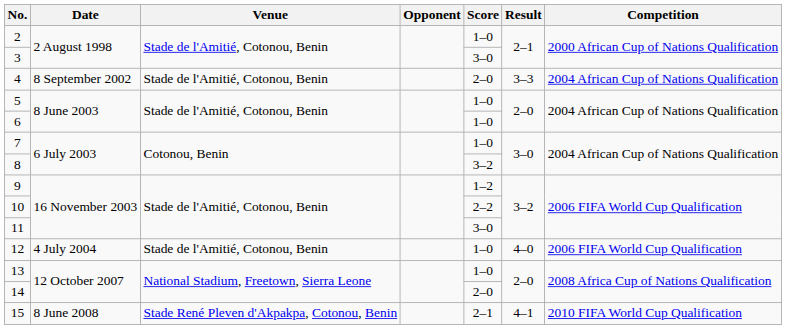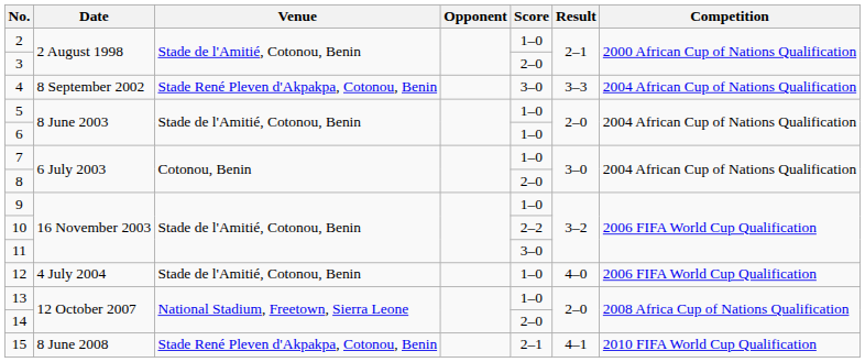3 | Score: 3–0 -> 2–0
4 | Venue: Stade de l'Amitié, Cotonou, Benin -> Stade René Pleven d'Akpakpa, Cotonou, Benin
4 | Score: 2–0 -> 3–0
8 | Score: 3–2 -> 2–0
9 | Score: 1–2 -> 1–0
